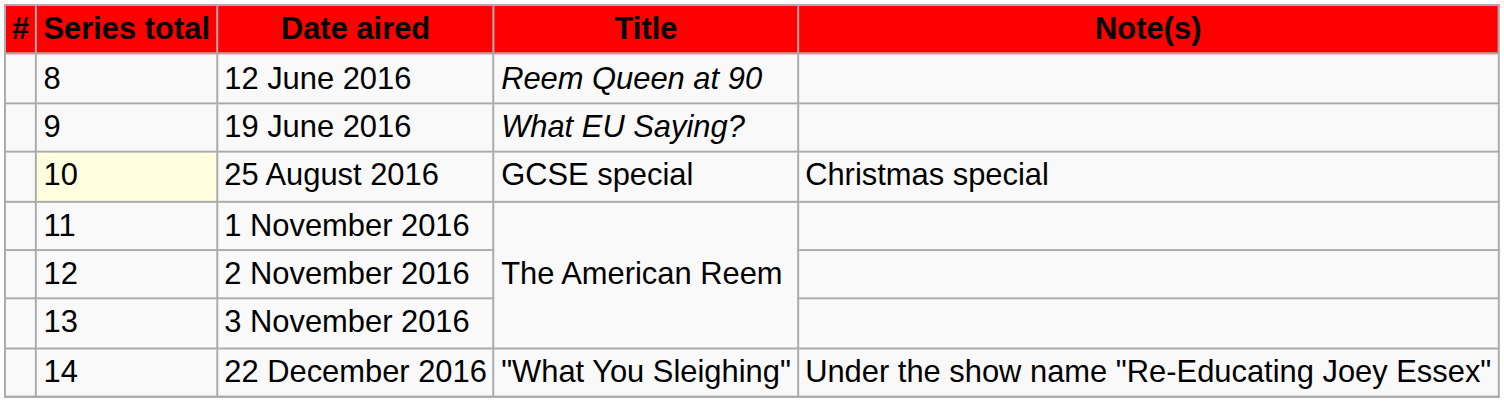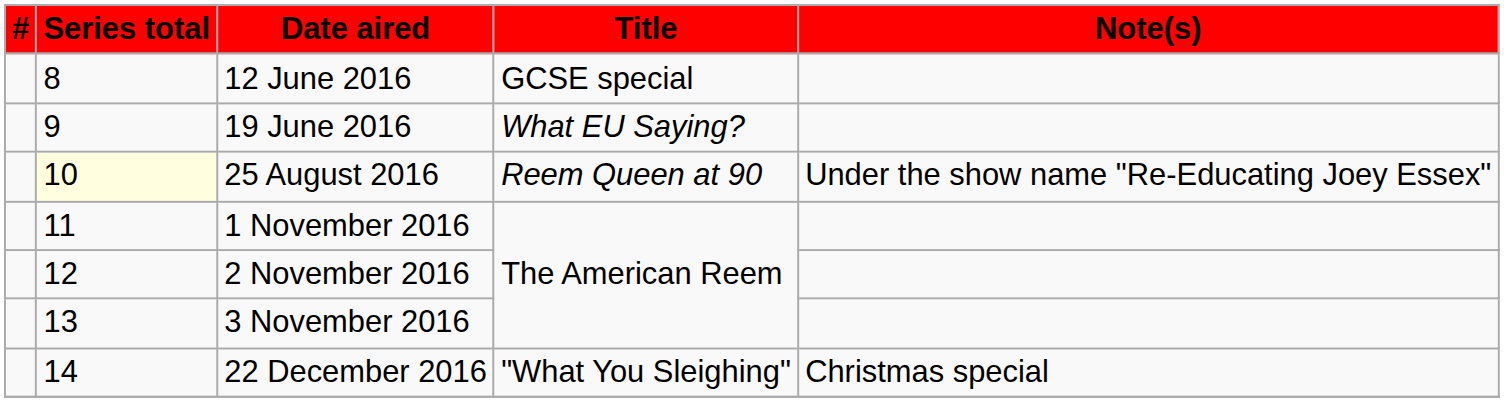12 June 2016 | Title: Reem Queen at 90 -> GCSE special
25 August 2016 | Title: GCSE special -> Reem Queen at 90
25 August 2016 | Note(s): Christmas special -> Under the show name "Re-Educating Joey Essex"
22 December 2016 | Note(s): Under the show name "Re-Educating Joey Essex" -> Christmas special
